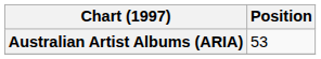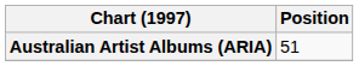Australian Artist Albums (ARIA) | Position: 53 -> 51
